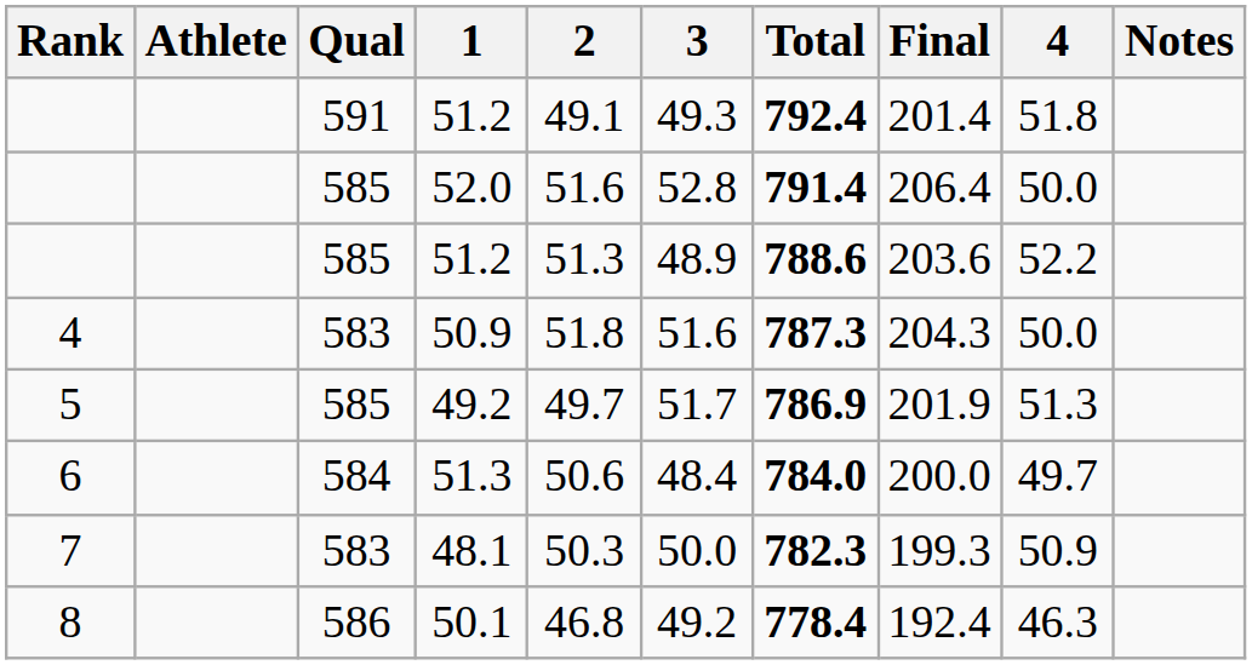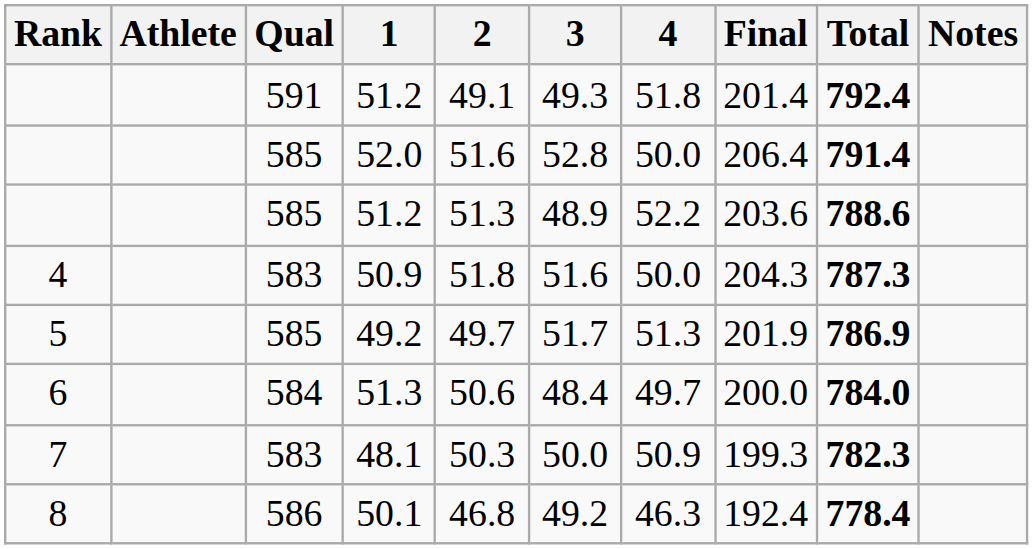columns swapped: 4 <-> Total
